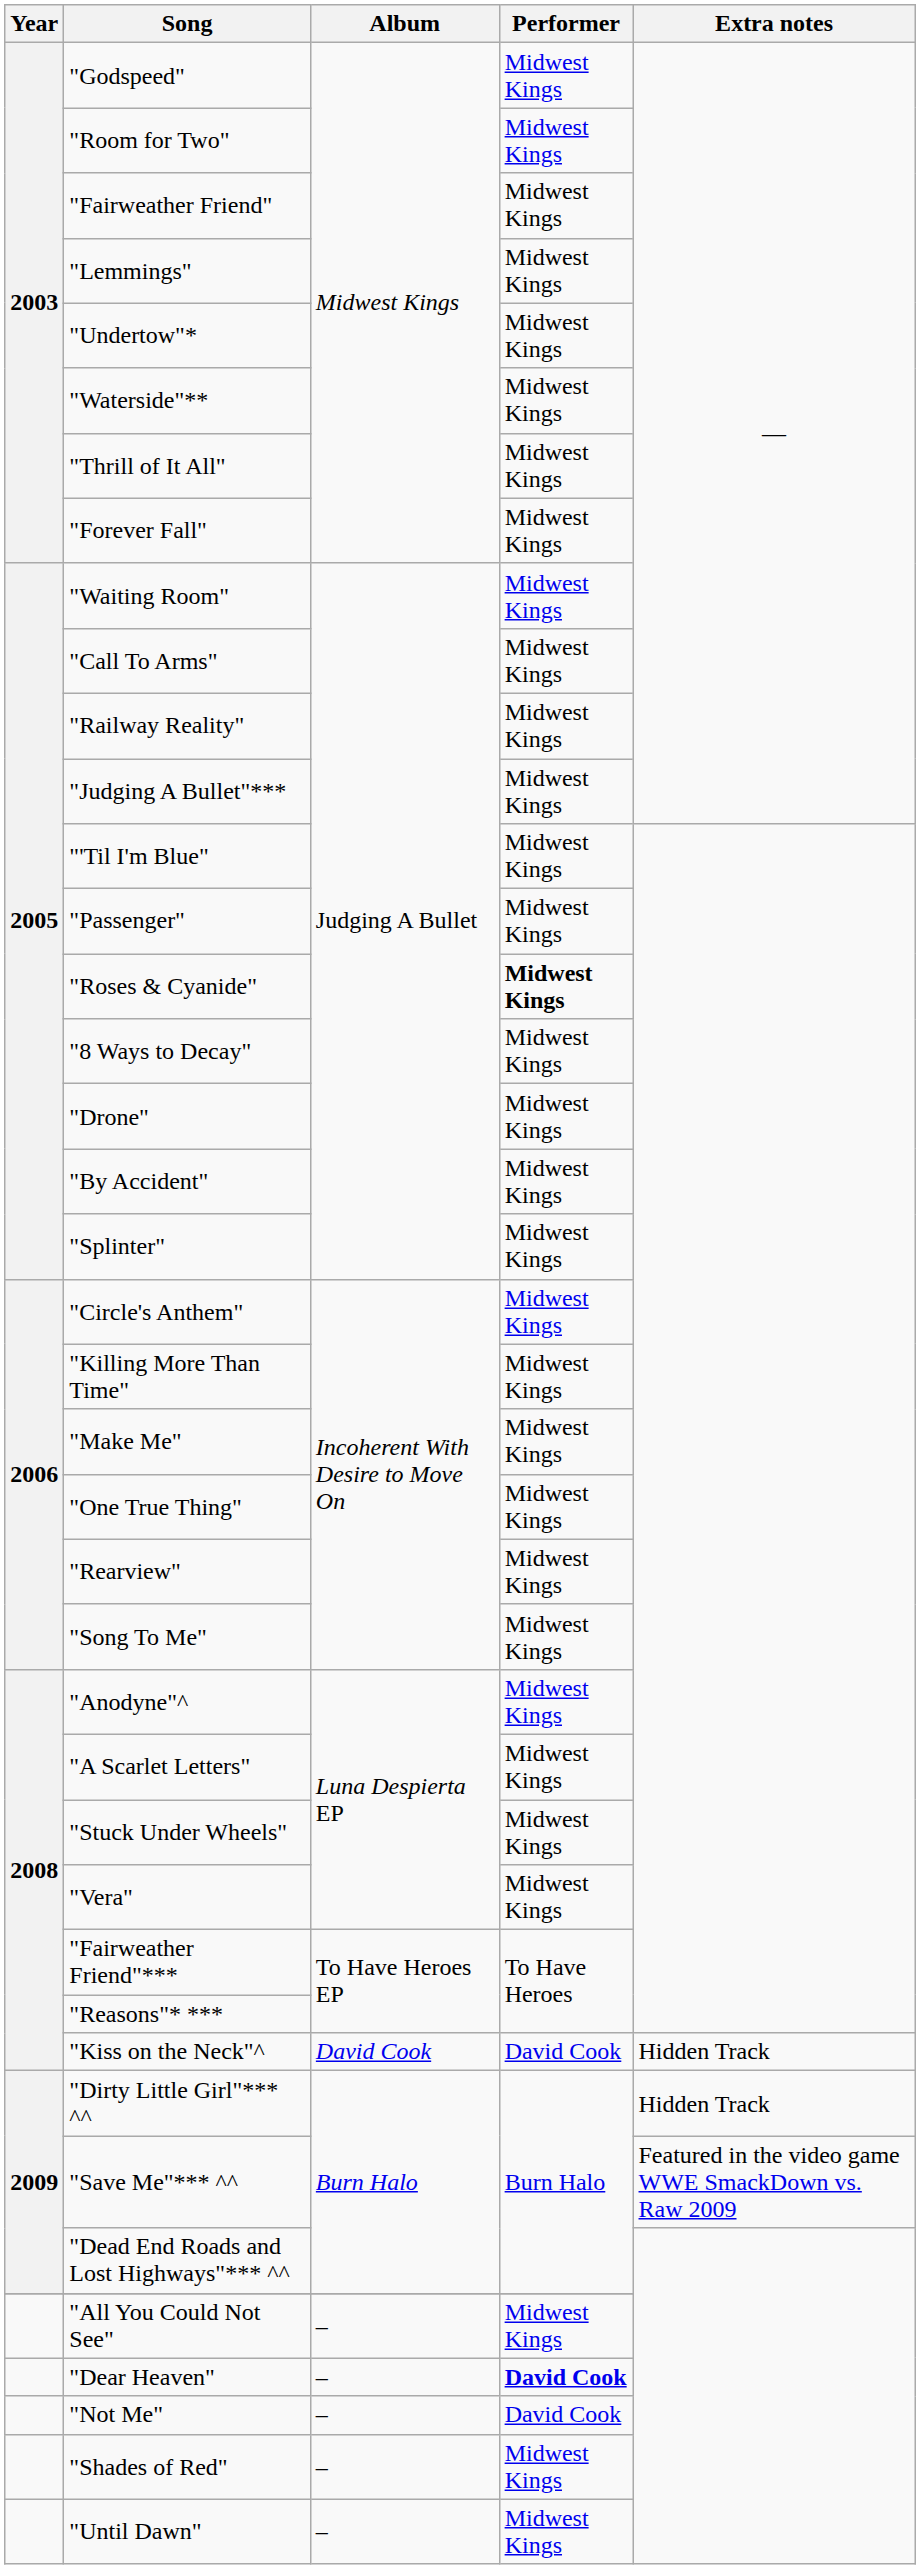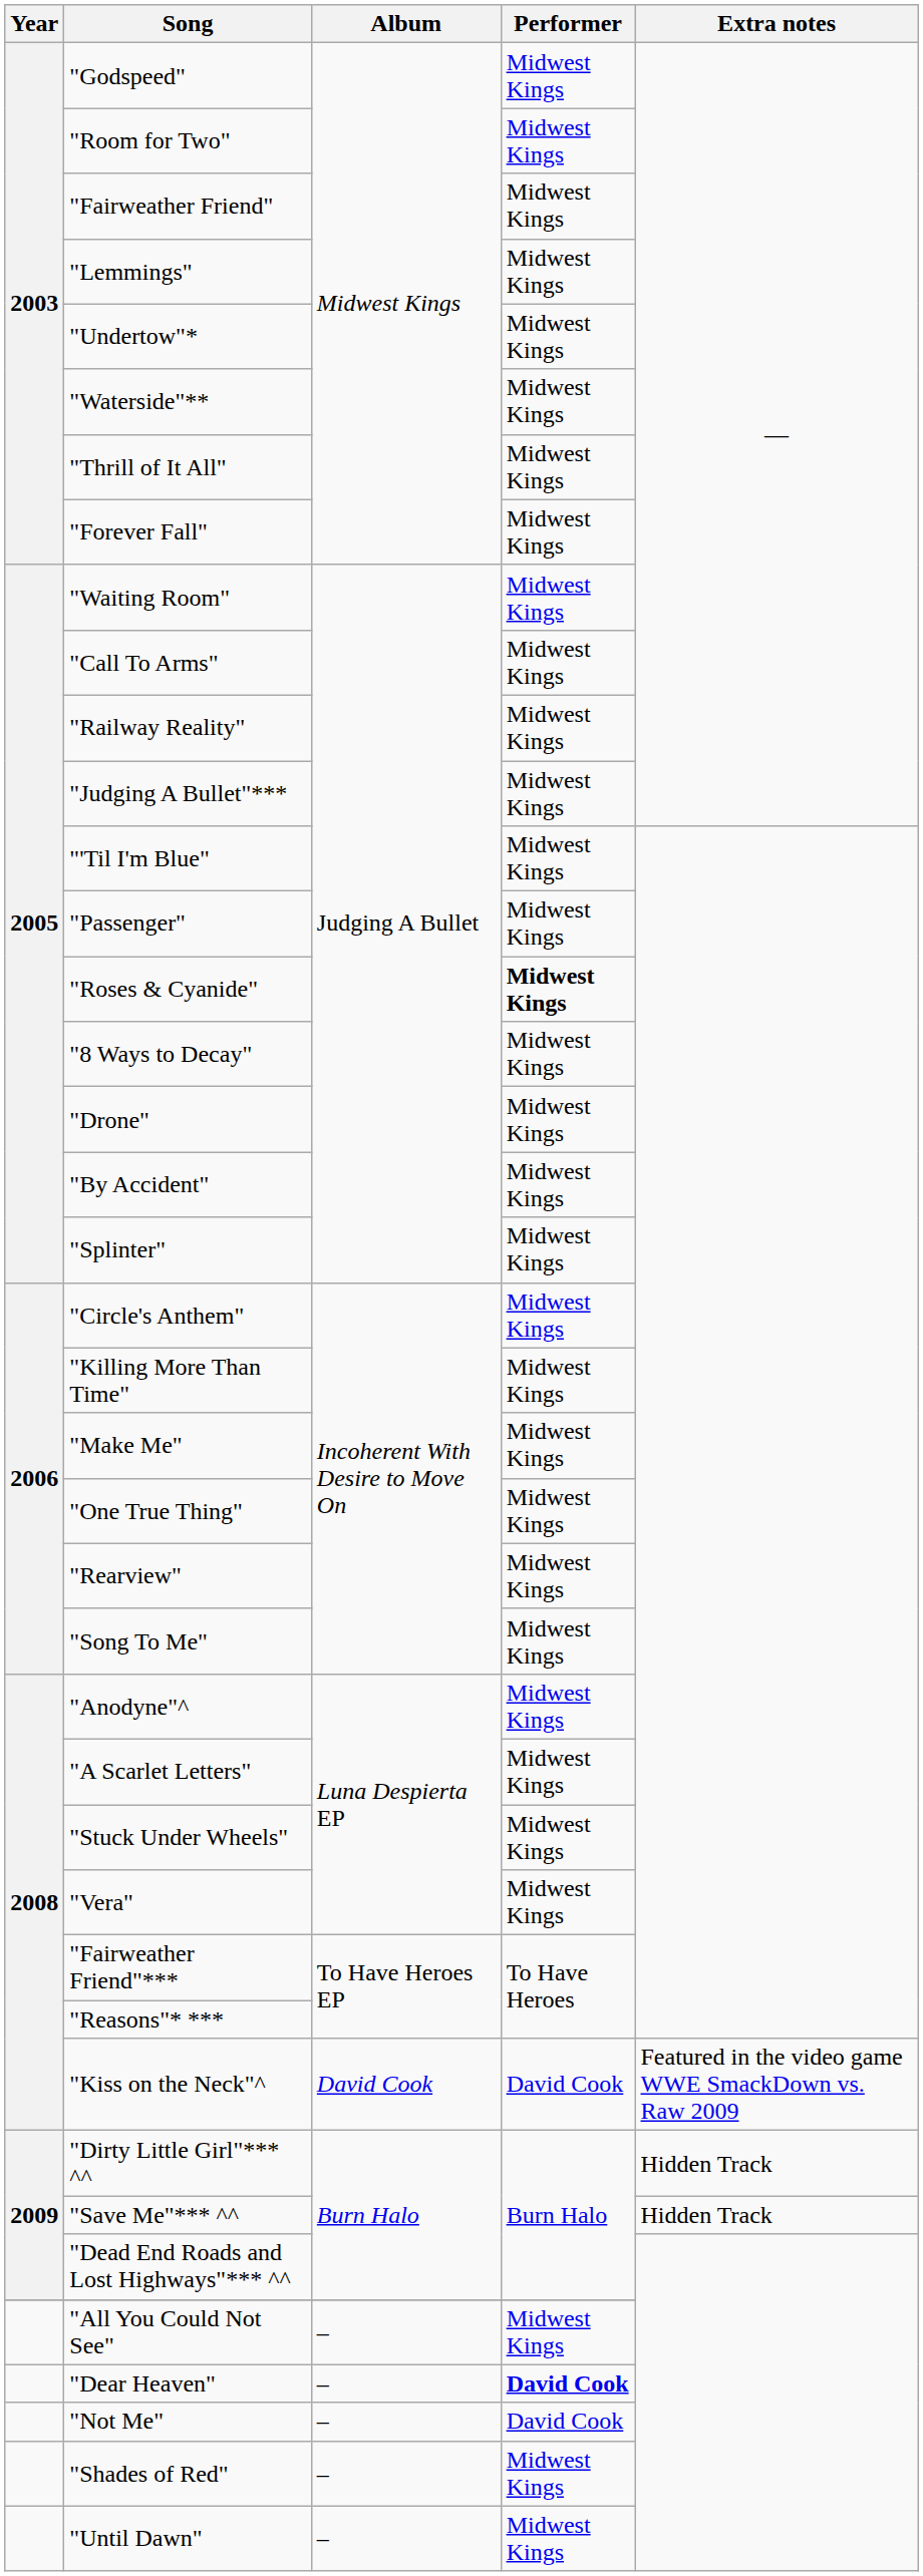"Kiss on the Neck"^ | Extra notes: Hidden Track -> Featured in the video game WWE SmackDown vs. Raw 2009
"Save Me"*** ^^ | Extra notes: Featured in the video game WWE SmackDown vs. Raw 2009 -> Hidden Track
